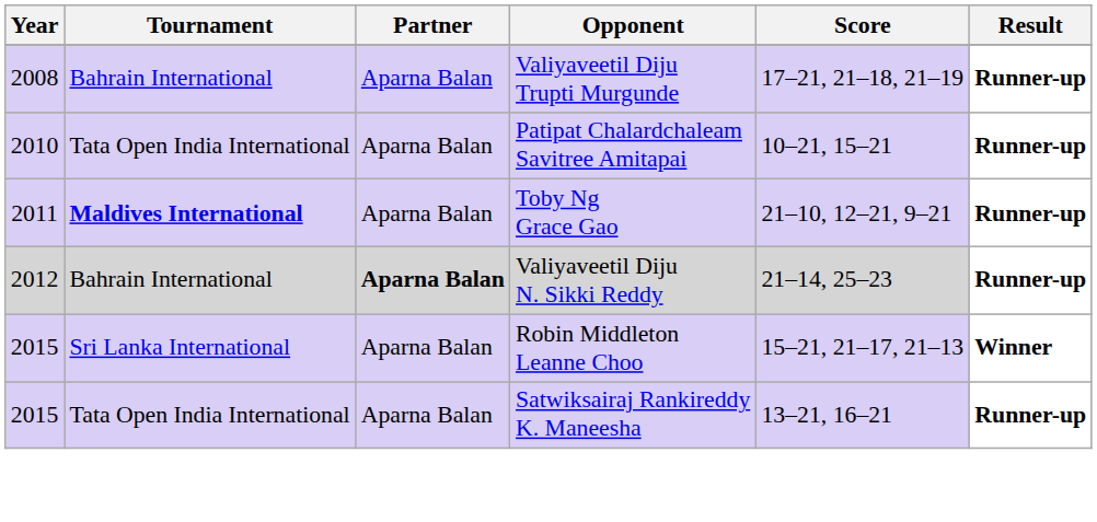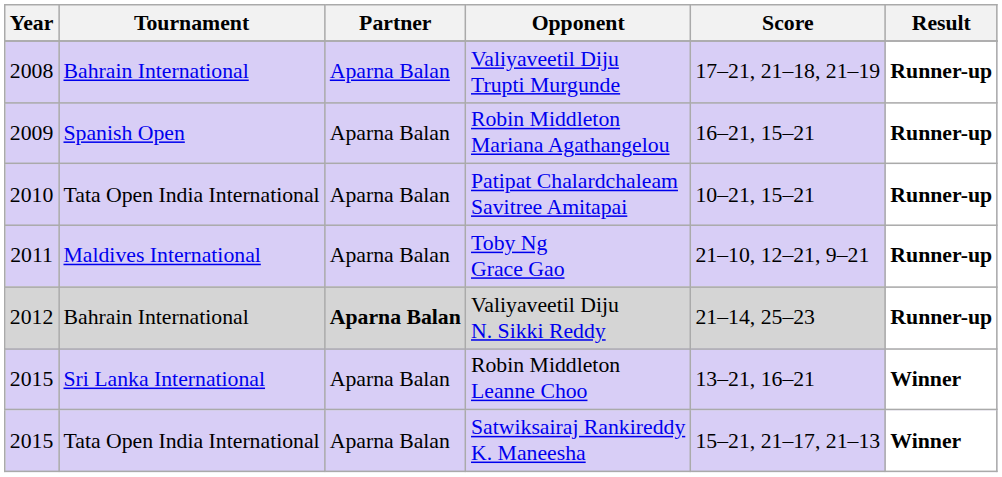+ row: 2009 | Spanish Open | Aparna Balan | Robin Middleton Mariana Agathangelou | 16–21, 15–21 | Runner-up
Toby Ng Grace Gao | Tournament: bold -> normal
Robin Middleton Leanne Choo | Score: 15–21, 21–17, 21–13 -> 13–21, 16–21
Satwiksairaj Rankireddy K. Maneesha | Score: 13–21, 16–21 -> 15–21, 21–17, 21–13
Satwiksairaj Rankireddy K. Maneesha | Result: Runner-up -> Winner
